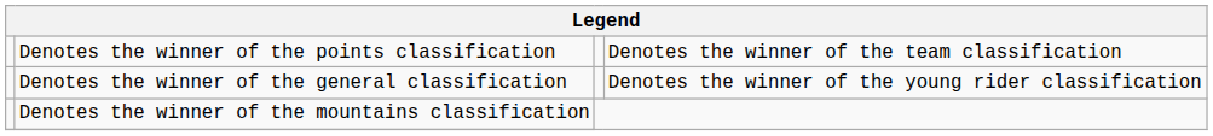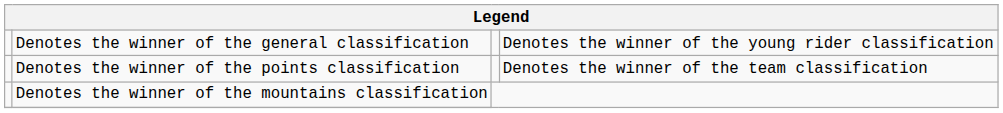rows swapped: Denotes the winner of the general classification <-> Denotes the winner of the points classification
